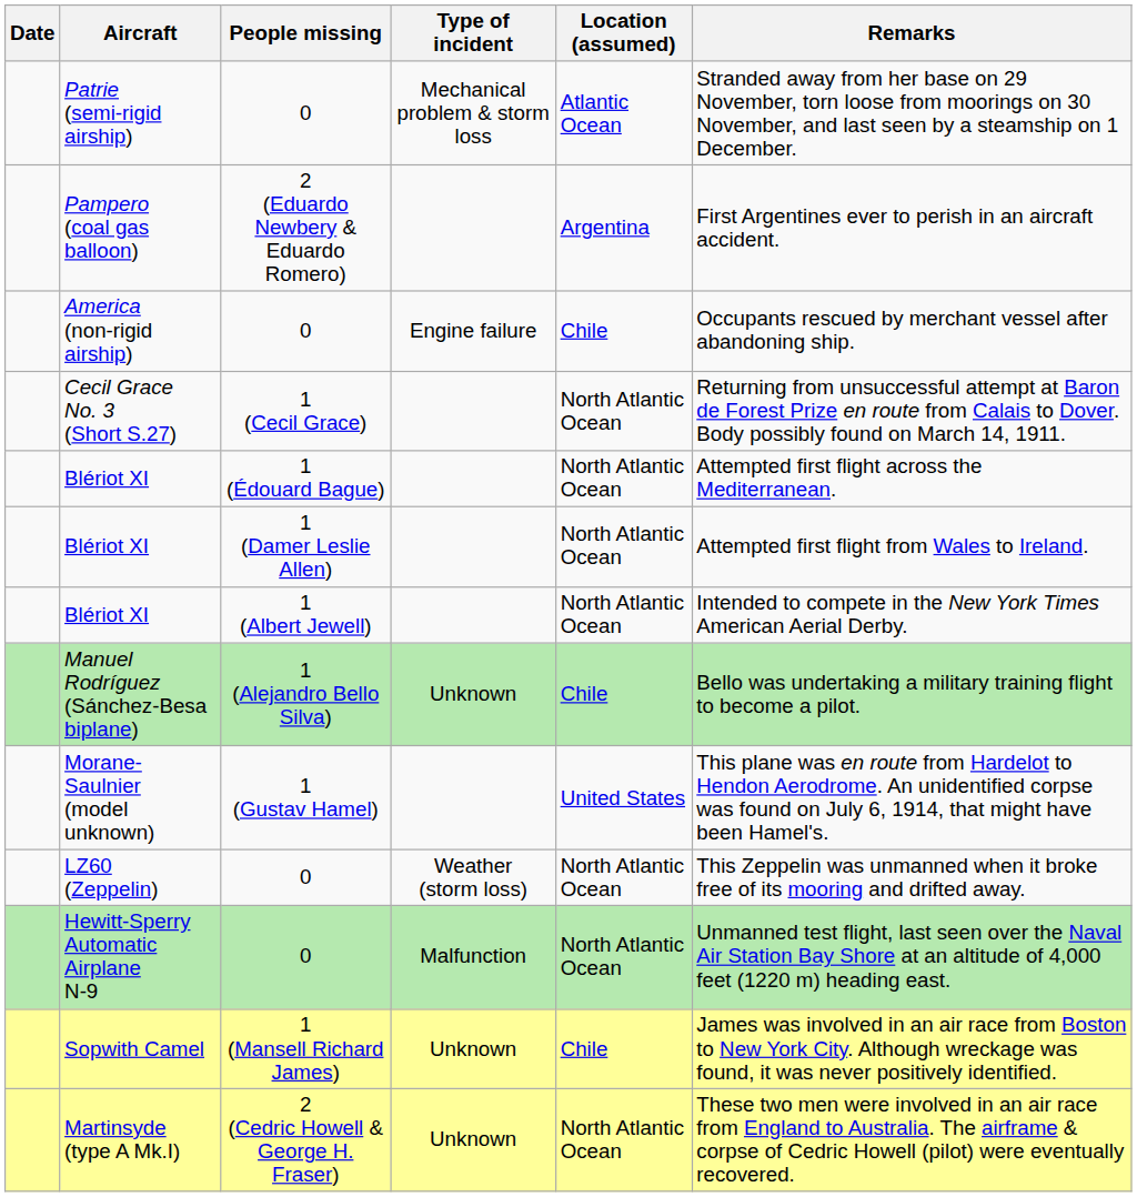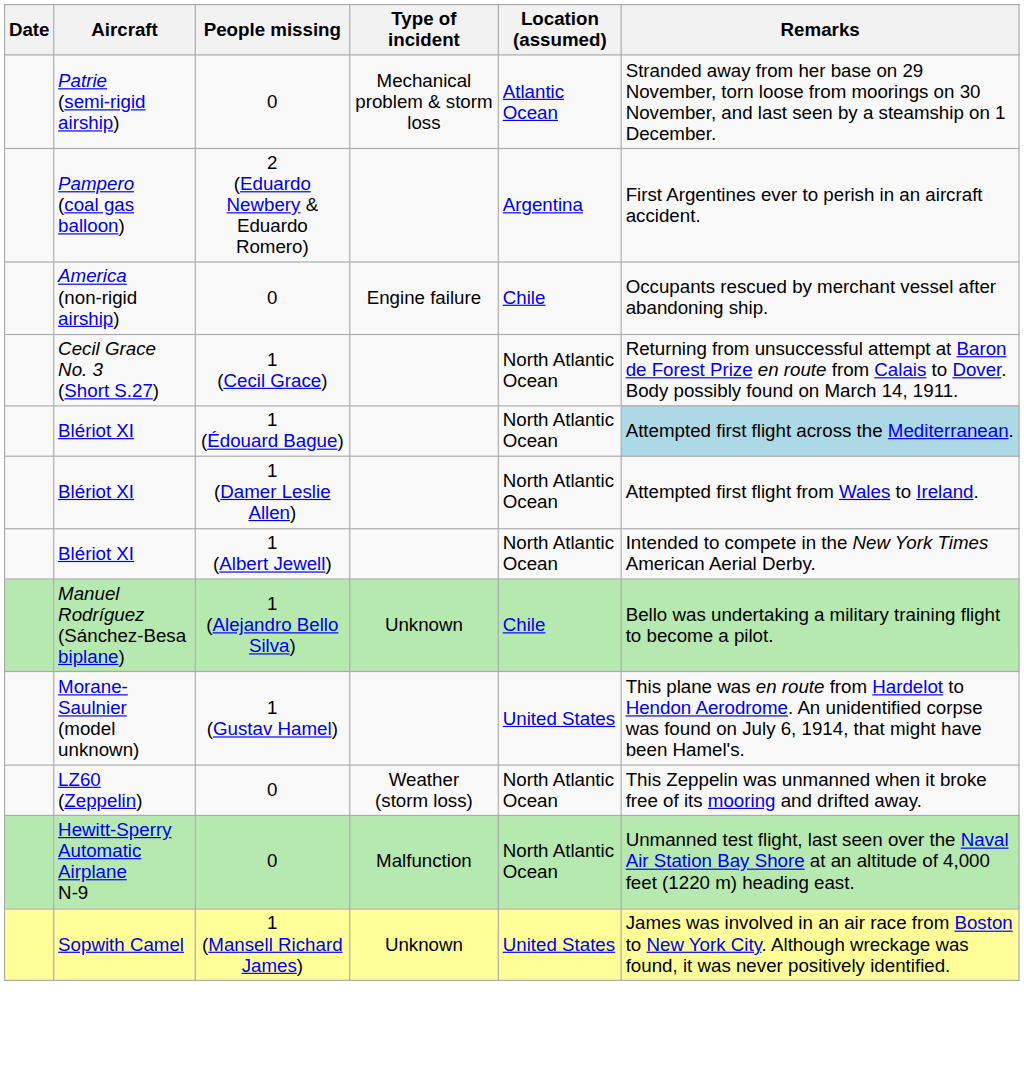Blériot XI / 1 (Édouard Bague) | Remarks: no background -> lightblue background
Sopwith Camel | Location (assumed): Chile -> United States
- row: Martinsyde (type A Mk.I) | 2 (Cedric Howell & George H. Fraser) | Unknown | North Atlantic Ocean | These two men were involved in an air race from England to Australia. The airframe & corpse of Cedric Howell (pilot) were eventually recovered.
